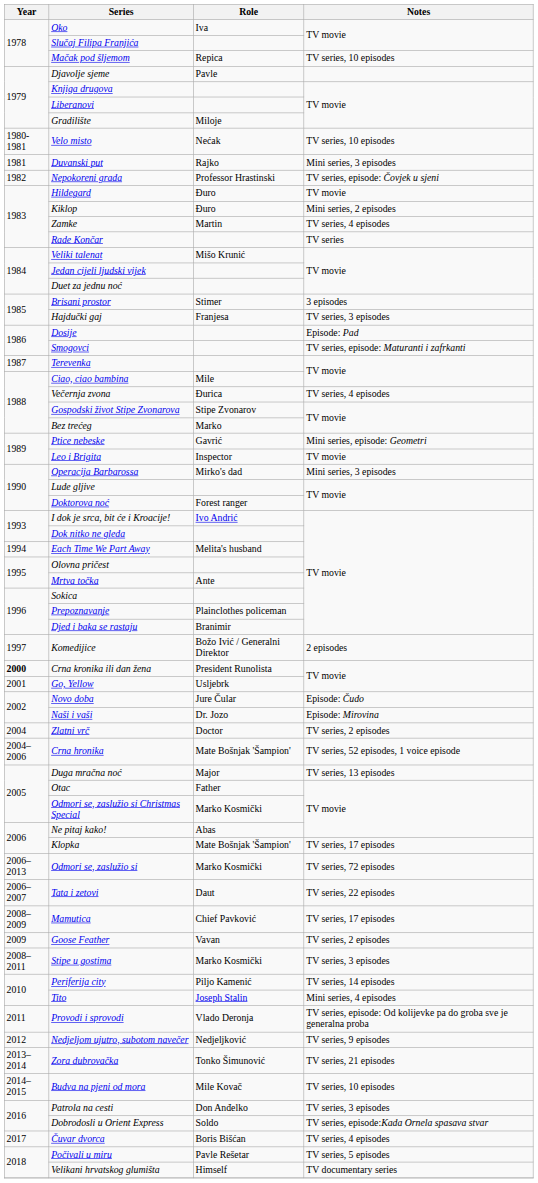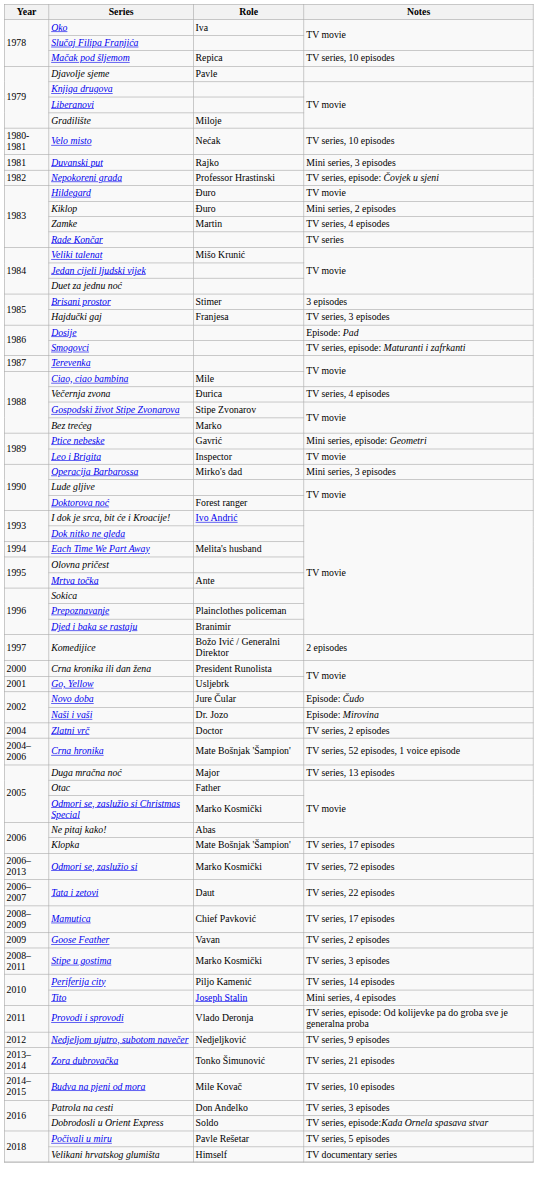Crna kronika ili dan žena | Year: bold -> normal
- row: 2017 | Čuvar dvorca | Boris Bišćan | TV series, 4 episodes
